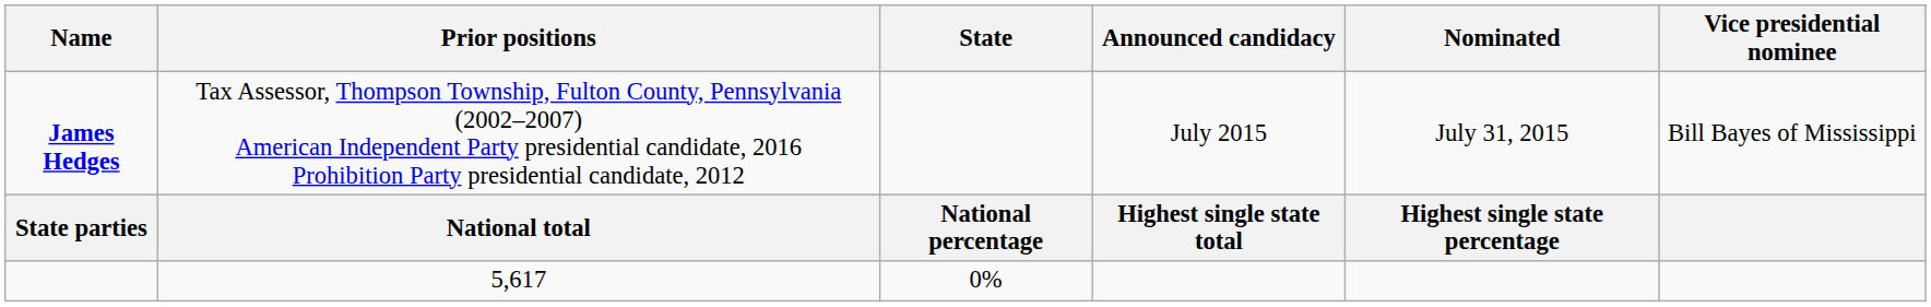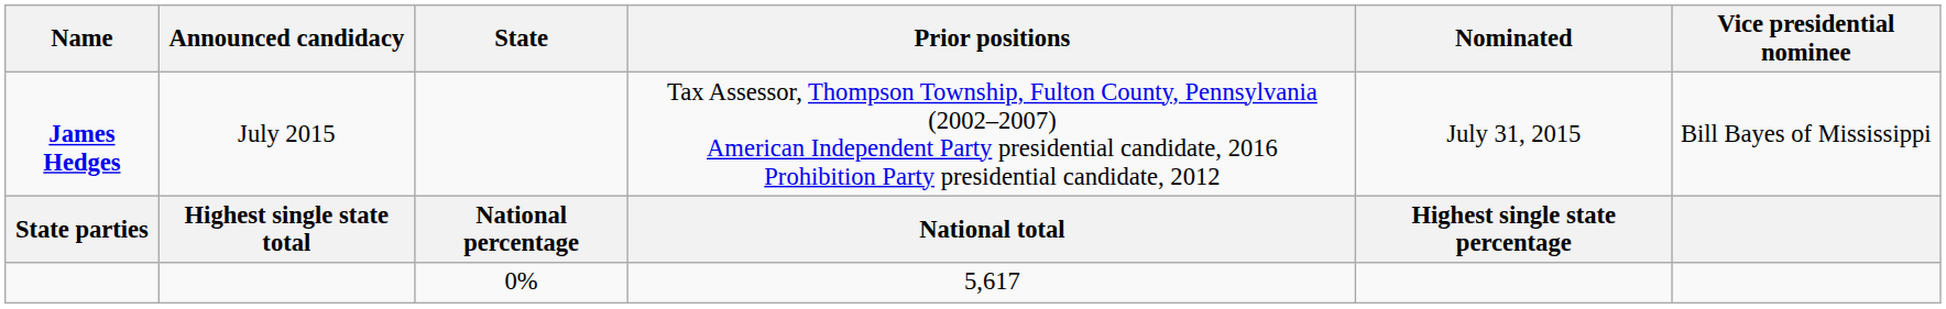columns swapped: Prior positions <-> Announced candidacy
